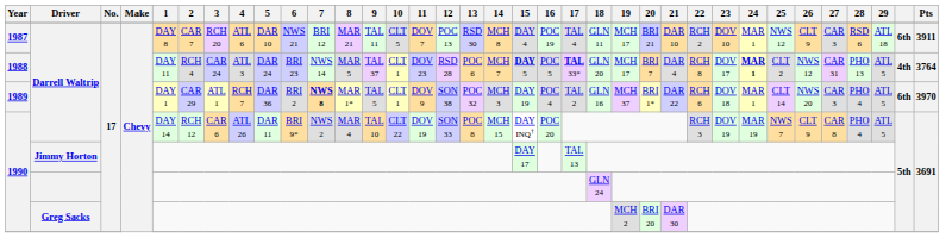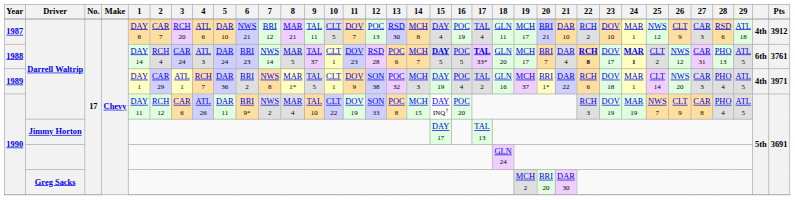1987 | column 34: 6th -> 4th
1987 | Pts: 3911 -> 3912
1988 | 1: DAY 11 -> DAY 14
1988 | 22: normal -> bold
1988 | column 34: 4th -> 6th
1988 | Pts: 3764 -> 3761
1989 | 7: bold -> normal
1989 | column 34: 6th -> 4th
1989 | Pts: 3970 -> 3971
1990 / Darrell Waltrip | 1: DAY 14 -> DAY 11
